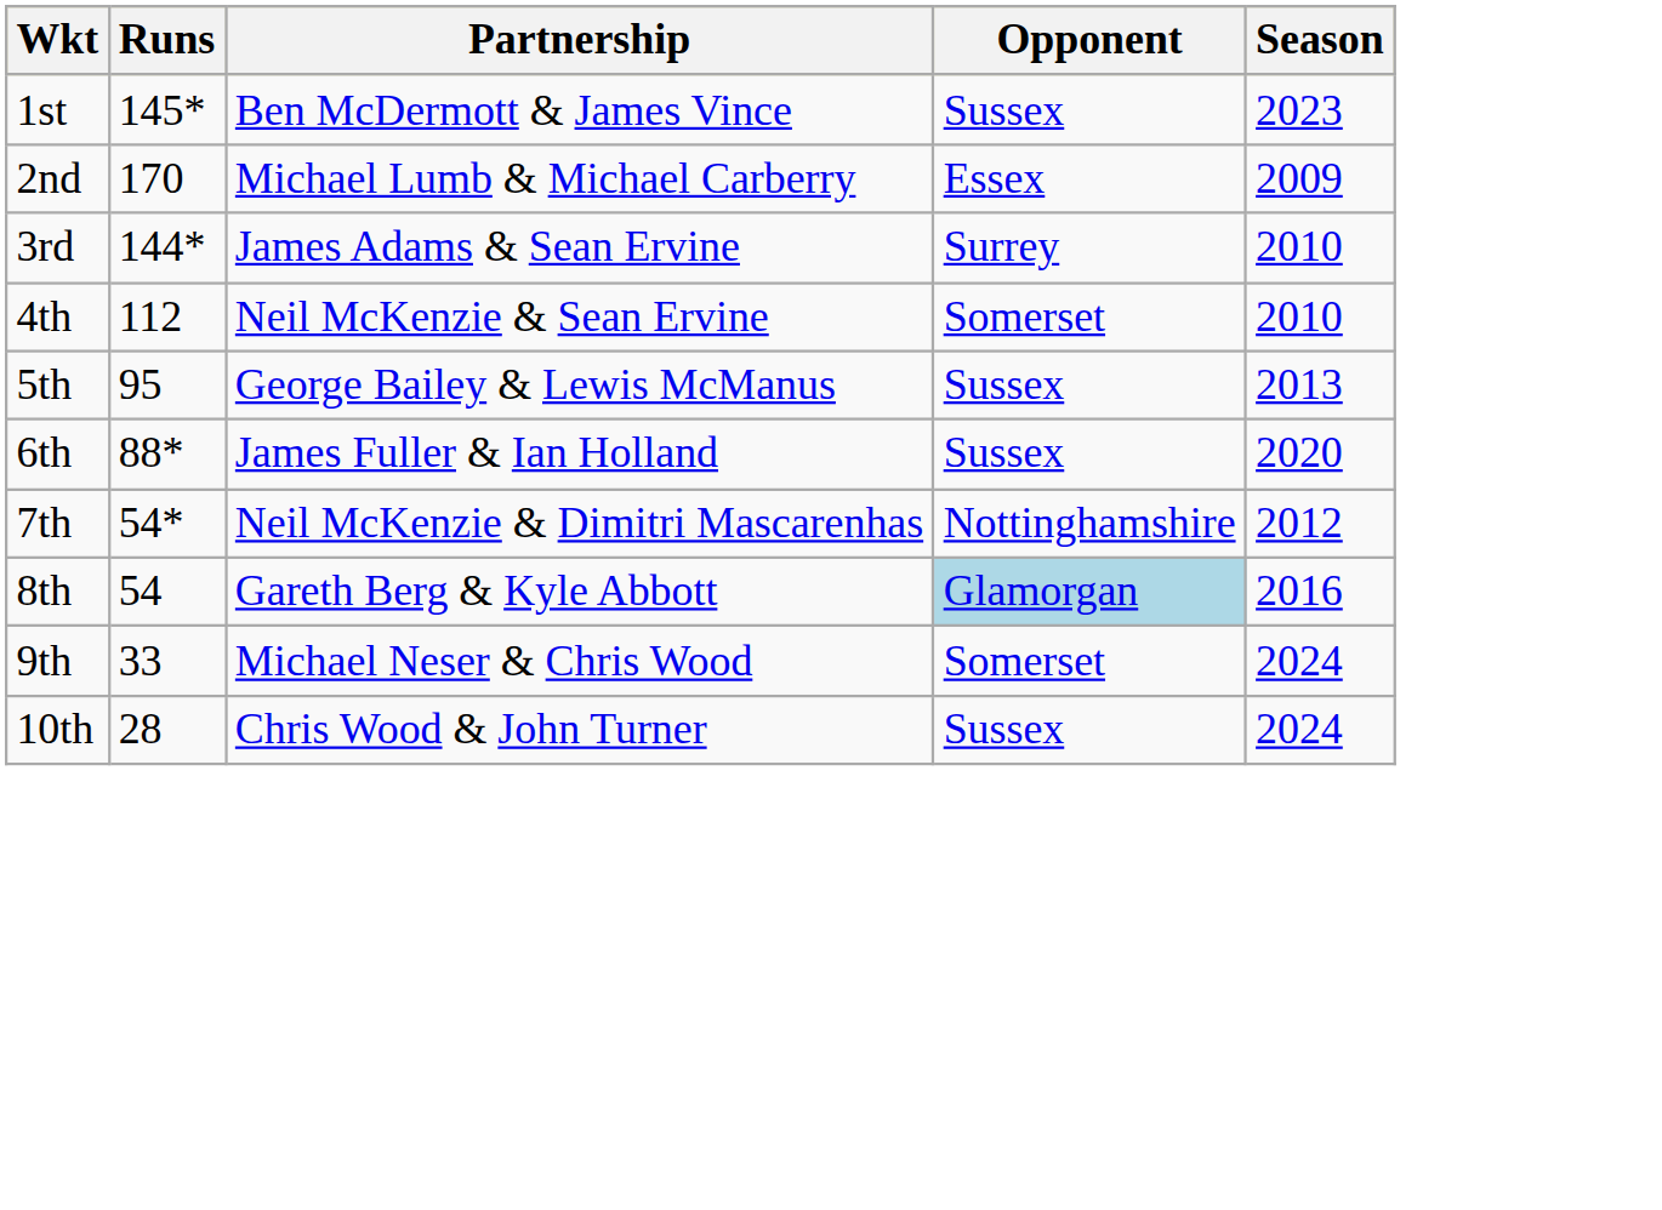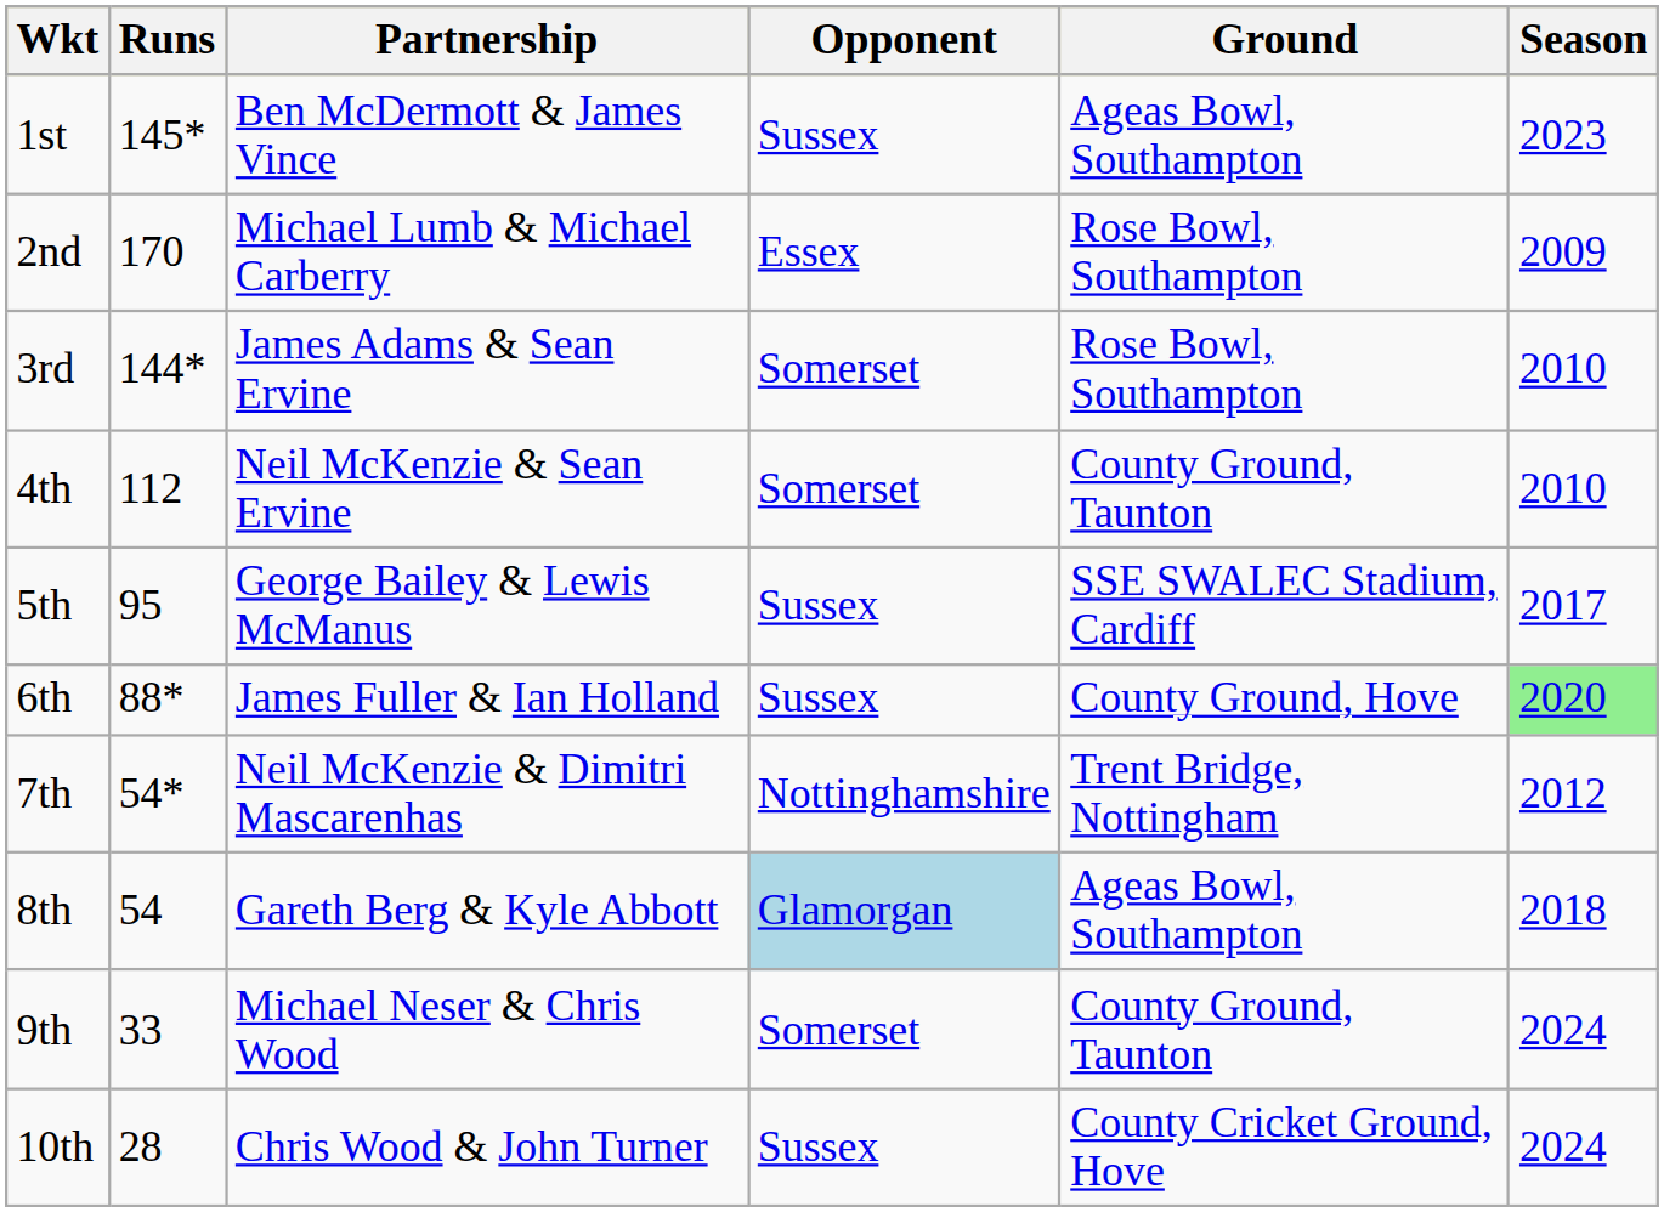+ column: Ground | Ageas Bowl, Southampton | Rose Bowl, Southampton | Rose Bowl, Southampton | County Ground, Taunton | SSE SWALEC Stadium, Cardiff | County Ground, Hove | Trent Bridge, Nottingham | Ageas Bowl, Southampton | County Ground, Taunton | County Cricket Ground, Hove
3rd | Opponent: Surrey -> Somerset
5th | Season: 2013 -> 2017
6th | Season: no background -> lightgreen background
8th | Season: 2016 -> 2018
